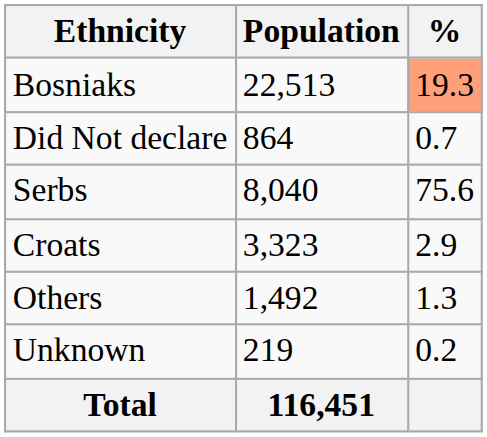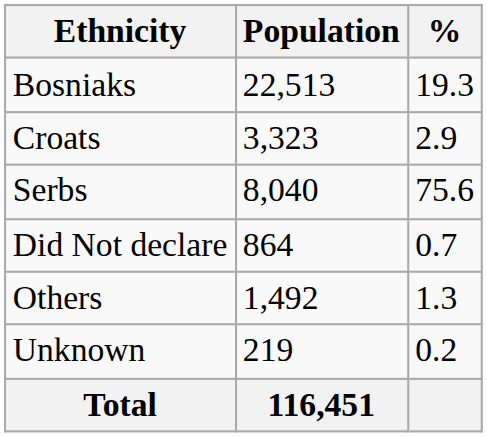Bosniaks | %: lightsalmon background -> no background
rows swapped: Croats <-> Did Not declare
